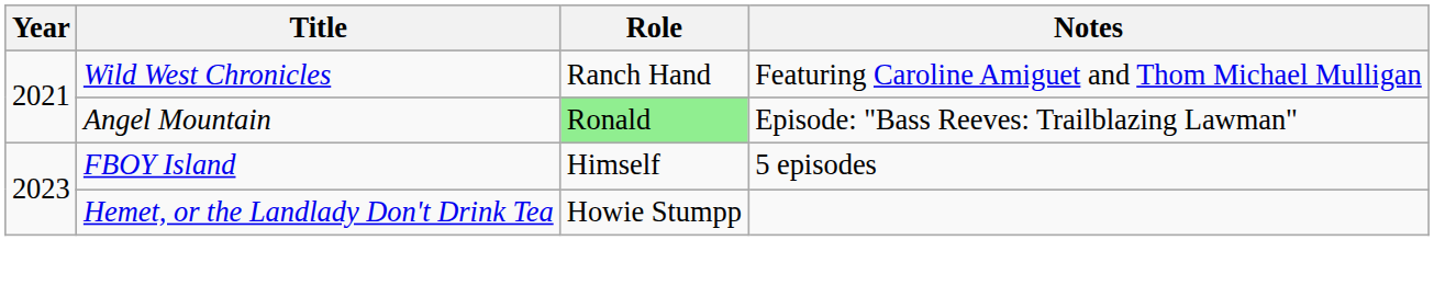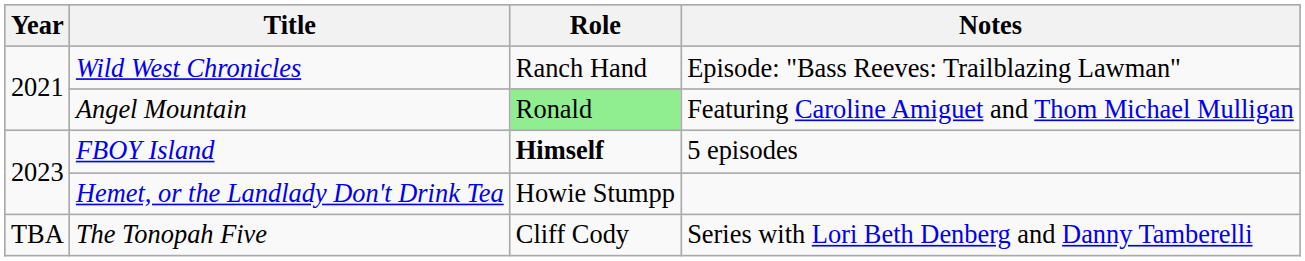Wild West Chronicles | Notes: Featuring Caroline Amiguet and Thom Michael Mulligan -> Episode: "Bass Reeves: Trailblazing Lawman"
Angel Mountain | Notes: Episode: "Bass Reeves: Trailblazing Lawman" -> Featuring Caroline Amiguet and Thom Michael Mulligan
FBOY Island | Role: normal -> bold
+ row: TBA | The Tonopah Five | Cliff Cody | Series with Lori Beth Denberg and Danny Tamberelli
